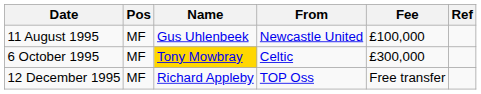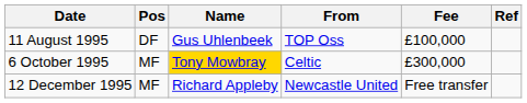11 August 1995 | Pos: MF -> DF
11 August 1995 | From: Newcastle United -> TOP Oss
12 December 1995 | From: TOP Oss -> Newcastle United
